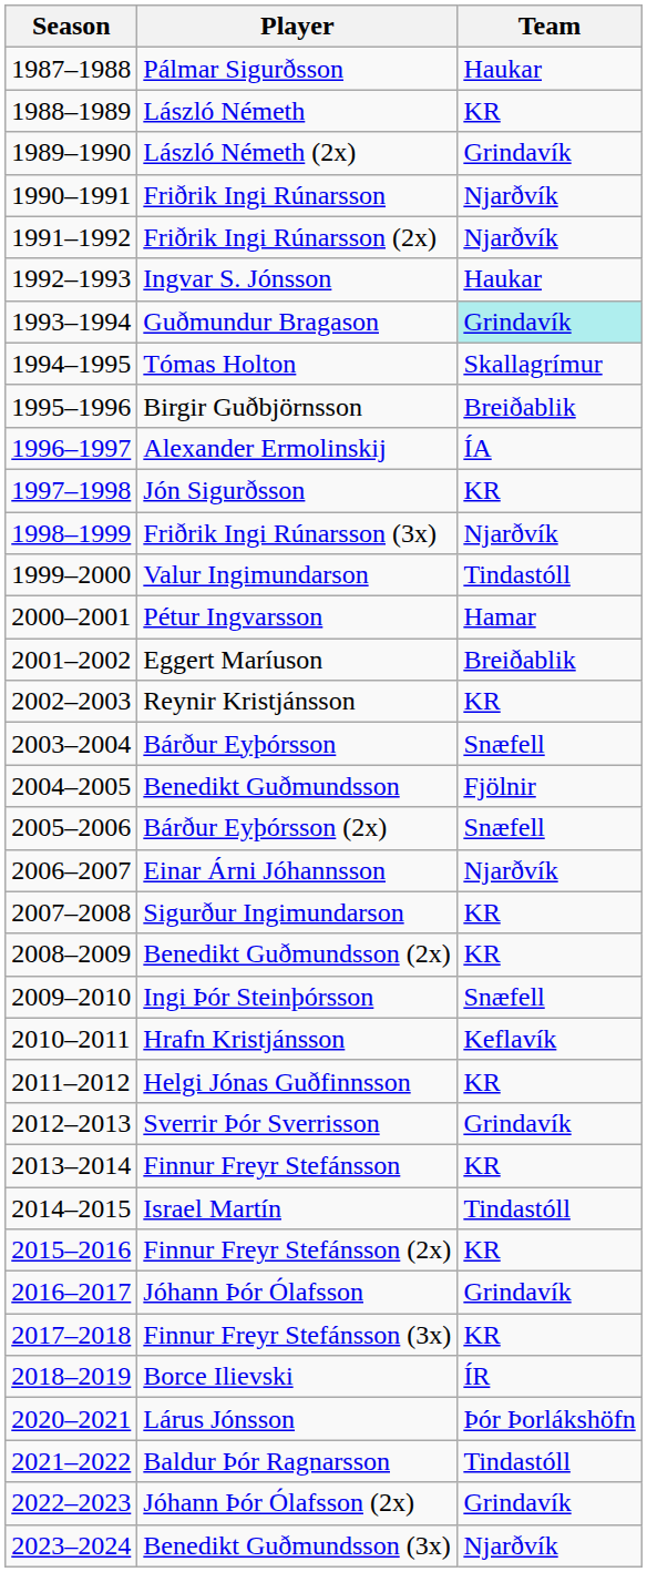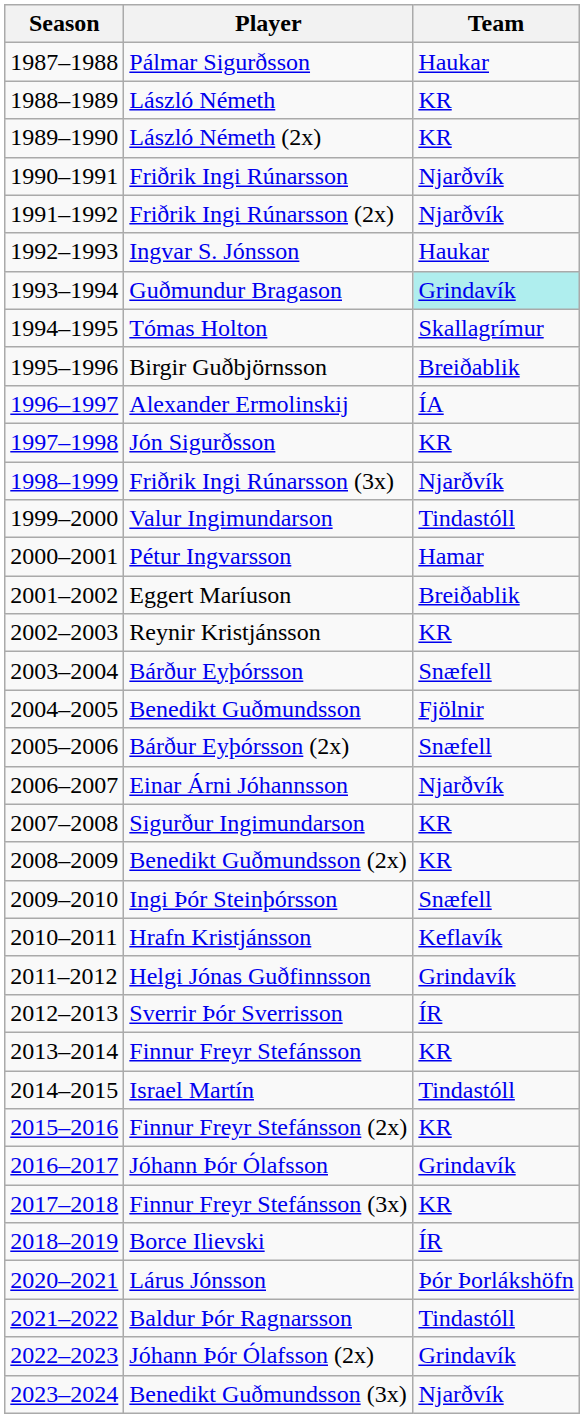László Németh (2x) | Team: Grindavík -> KR
Helgi Jónas Guðfinnsson | Team: KR -> Grindavík
Sverrir Þór Sverrisson | Team: Grindavík -> ÍR
